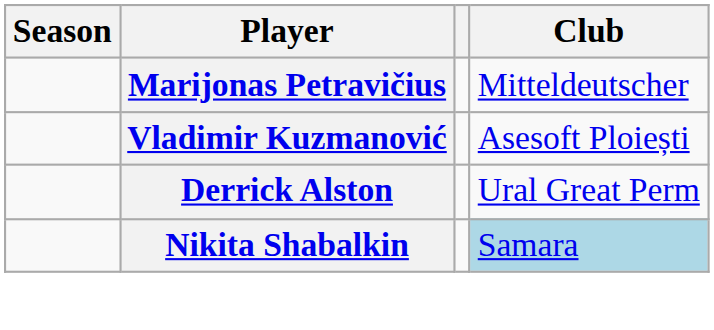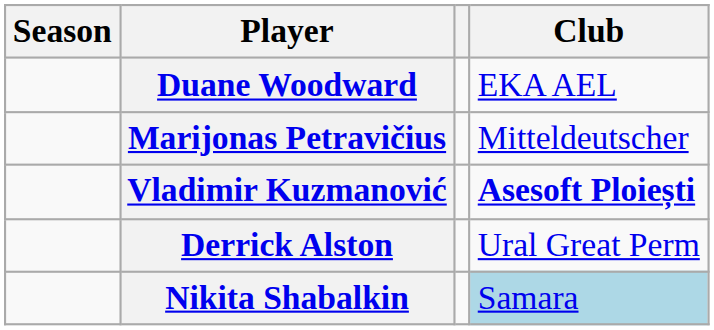+ row: Duane Woodward | EKA AEL
Vladimir Kuzmanović | Club: normal -> bold
